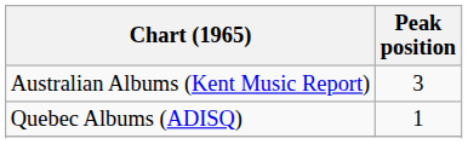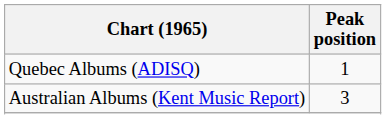rows swapped: Australian Albums (Kent Music Report) <-> Quebec Albums (ADISQ)
